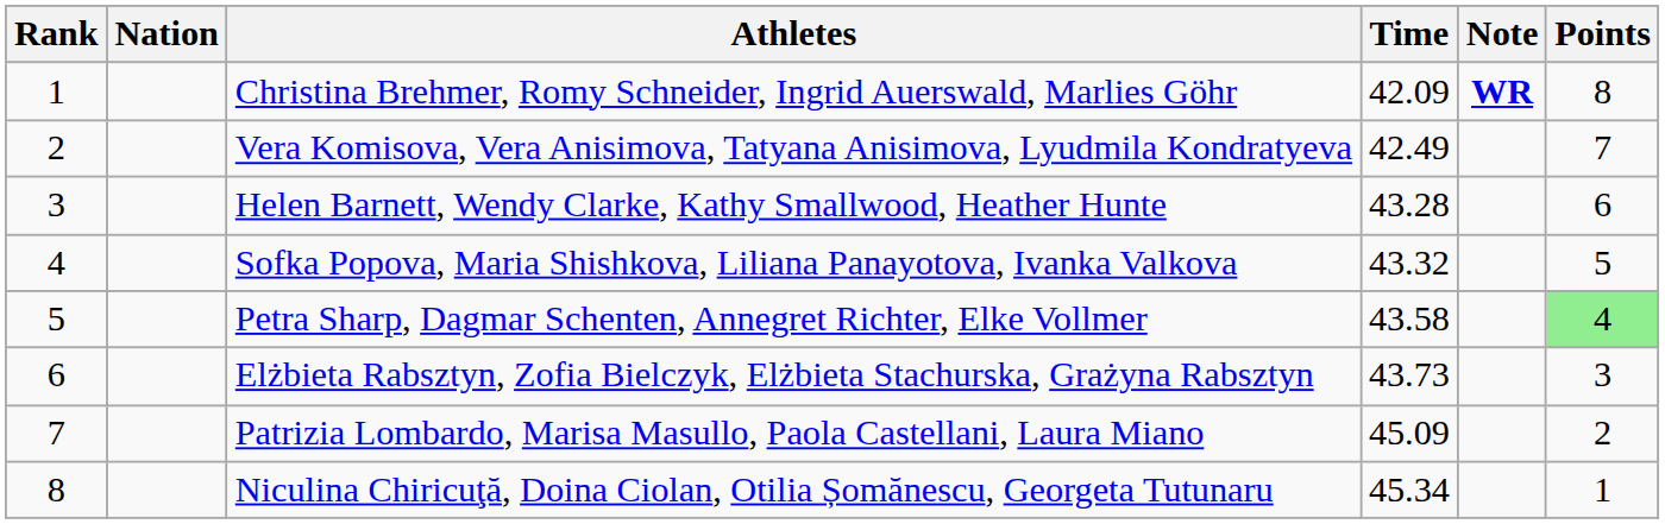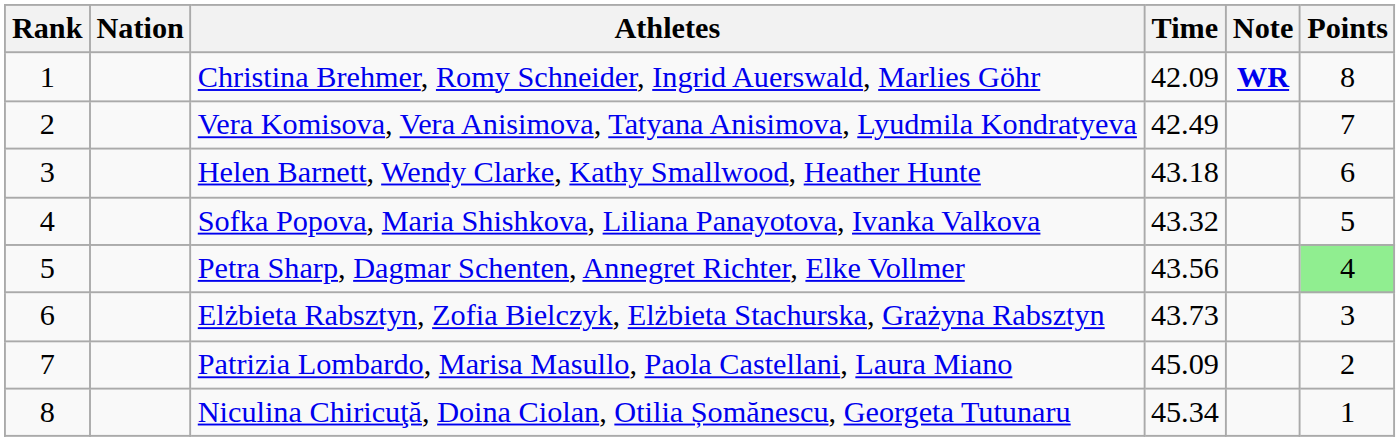Helen Barnett, Wendy Clarke, Kathy Smallwood, Heather Hunte | Time: 43.28 -> 43.18
Petra Sharp, Dagmar Schenten, Annegret Richter, Elke Vollmer | Time: 43.58 -> 43.56
